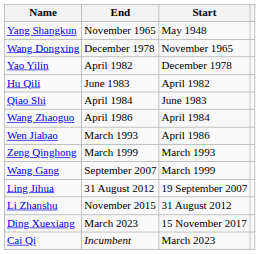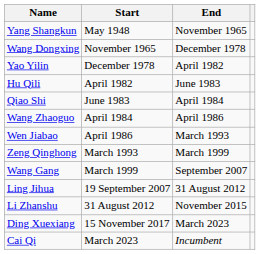columns swapped: Start <-> End
